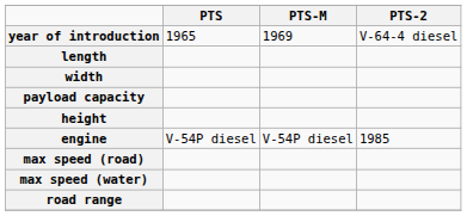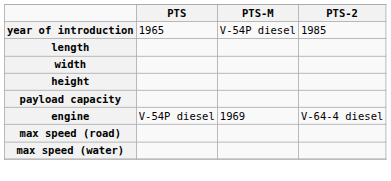year of introduction | PTS-M: 1969 -> V-54P diesel
year of introduction | PTS-2: V-64-4 diesel -> 1985
rows swapped: height <-> payload capacity
engine | PTS-M: V-54P diesel -> 1969
engine | PTS-2: 1985 -> V-64-4 diesel
- row: road range
